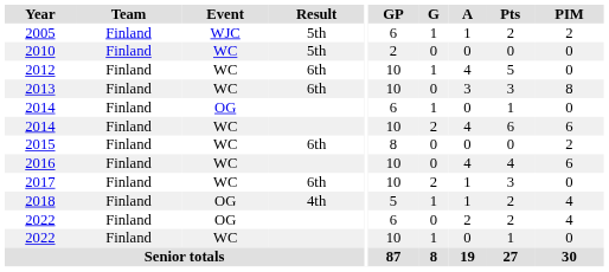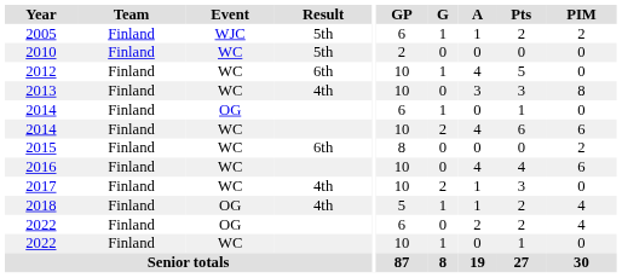2013 | Result: 6th -> 4th
2017 | Result: 6th -> 4th
